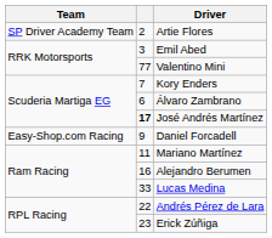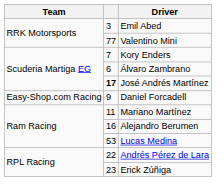- row: SP Driver Academy Team | 2 | Artie Flores
Lucas Medina | column 2: 33 -> 53
